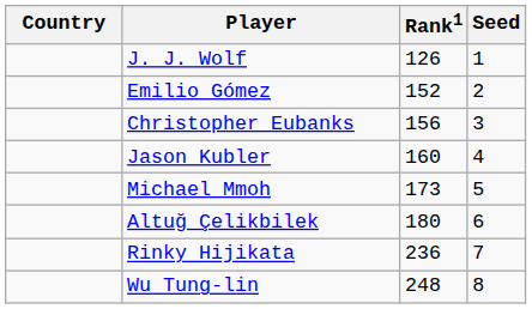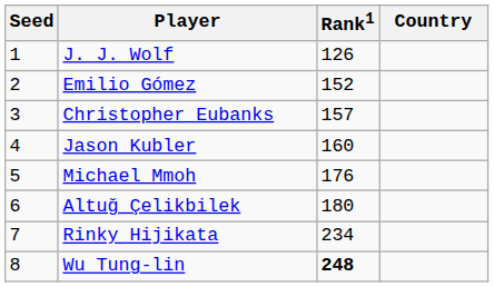columns swapped: Country <-> Seed
Christopher Eubanks | Rank1: 156 -> 157
Michael Mmoh | Rank1: 173 -> 176
Rinky Hijikata | Rank1: 236 -> 234
Wu Tung-lin | Rank1: normal -> bold
